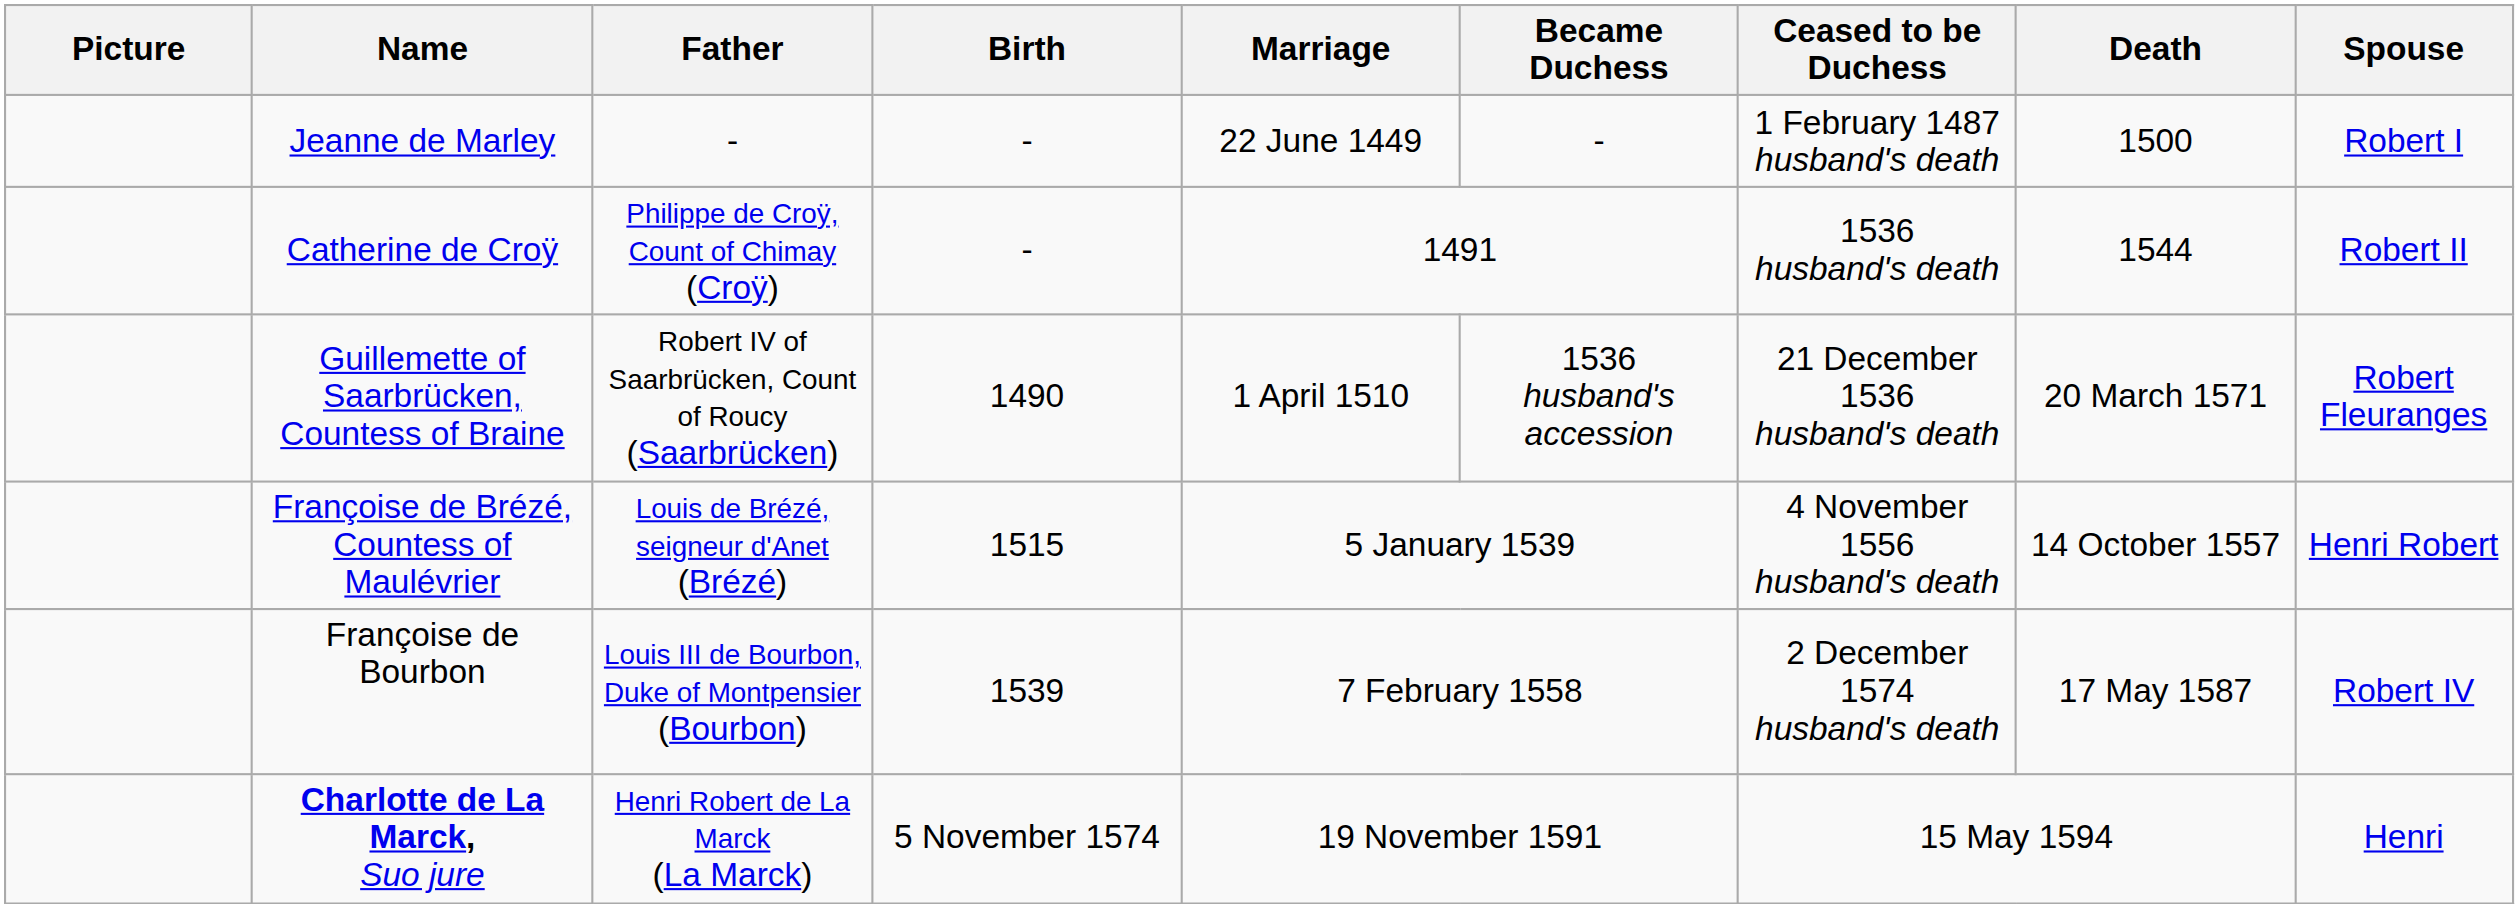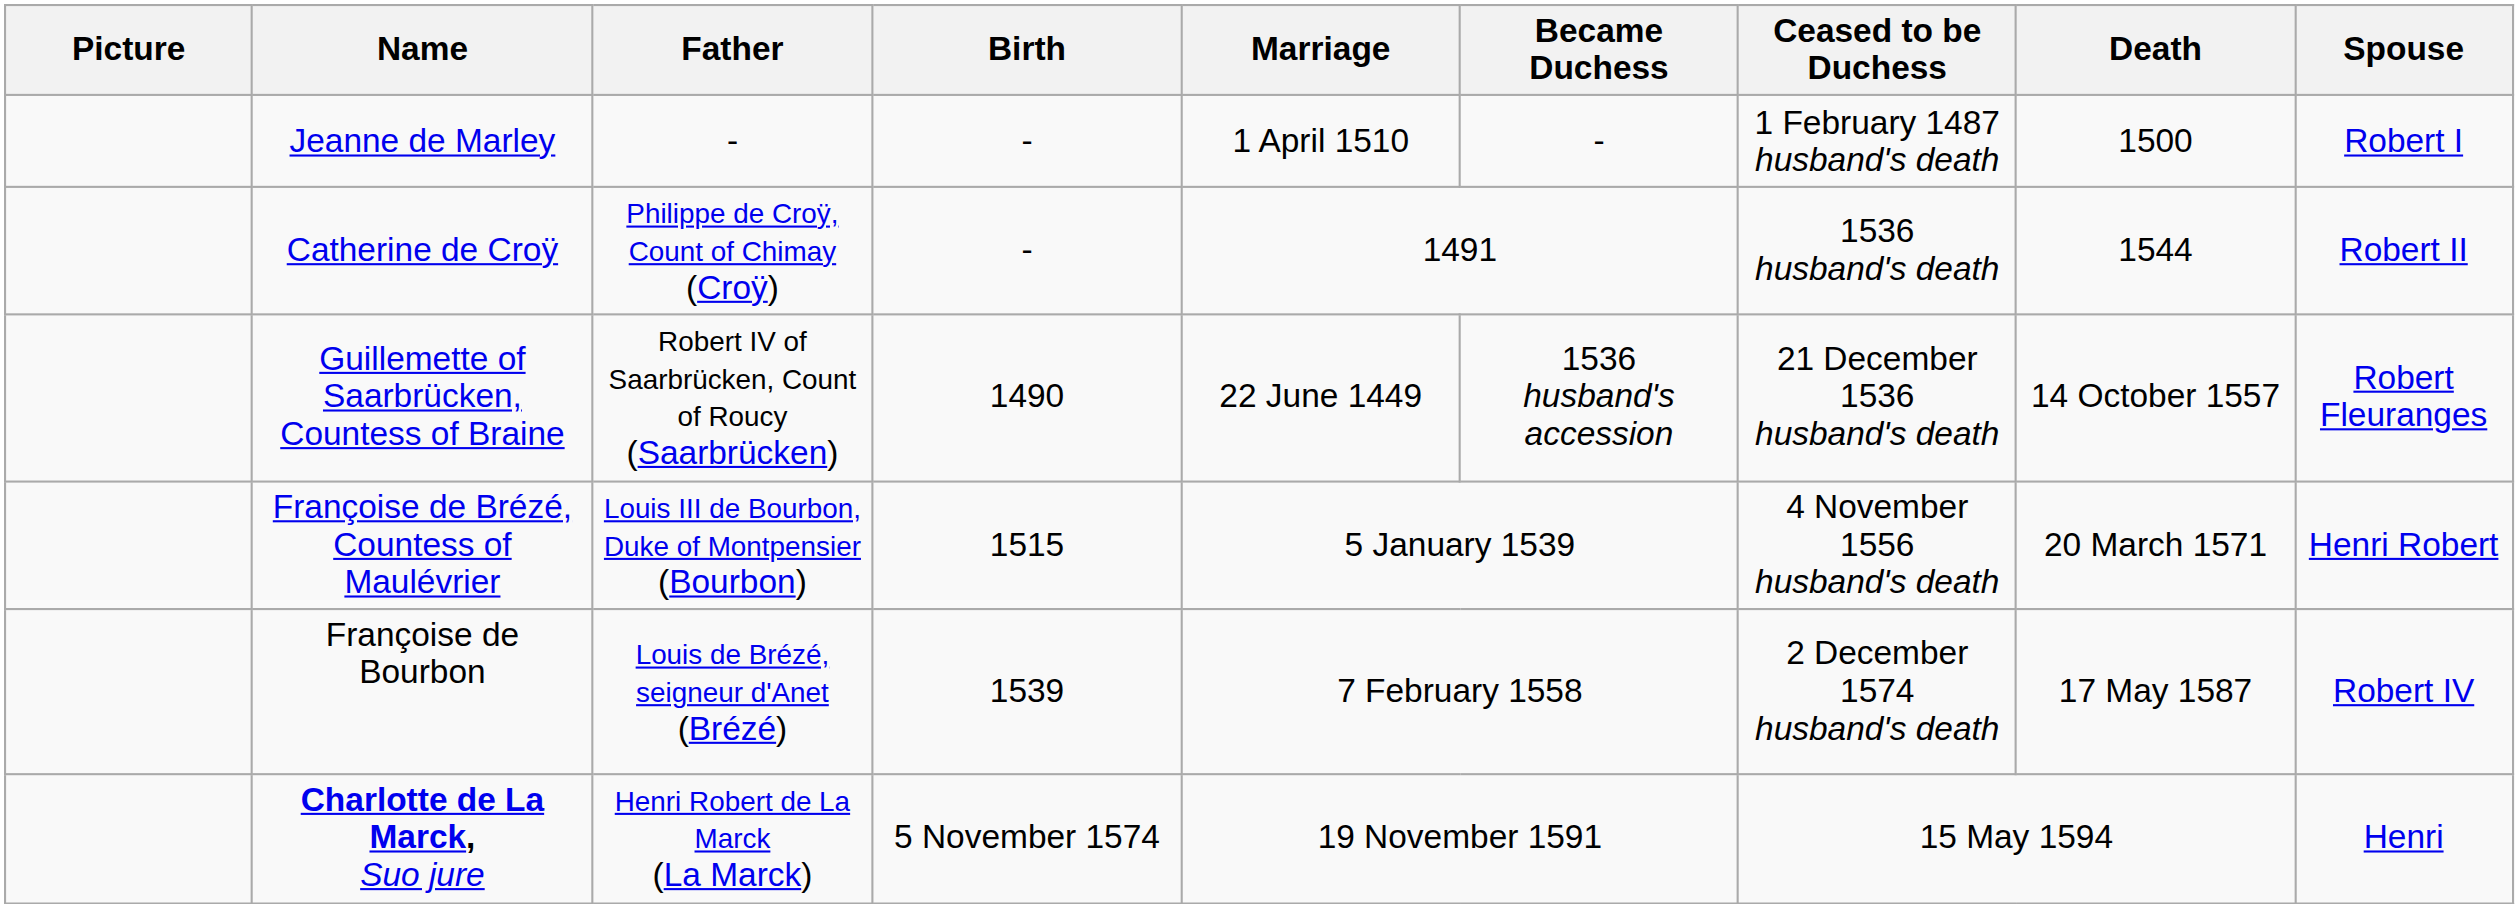Jeanne de Marley | Marriage: 22 June 1449 -> 1 April 1510
Guillemette of Saarbrücken, Countess of Braine | Marriage: 1 April 1510 -> 22 June 1449
Guillemette of Saarbrücken, Countess of Braine | Death: 20 March 1571 -> 14 October 1557
Françoise de Brézé, Countess of Maulévrier | Father: Louis de Brézé, seigneur d'Anet (Brézé) -> Louis III de Bourbon, Duke of Montpensier (Bourbon)
Françoise de Brézé, Countess of Maulévrier | Death: 14 October 1557 -> 20 March 1571
Françoise de Bourbon | Father: Louis III de Bourbon, Duke of Montpensier (Bourbon) -> Louis de Brézé, seigneur d'Anet (Brézé)
